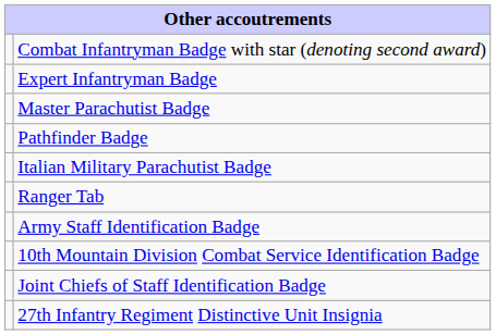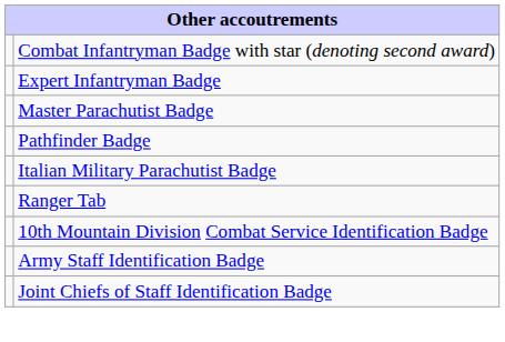rows swapped: 10th Mountain Division Combat Service Identification Badge <-> Army Staff Identification Badge
- row: 27th Infantry Regiment Distinctive Unit Insignia
